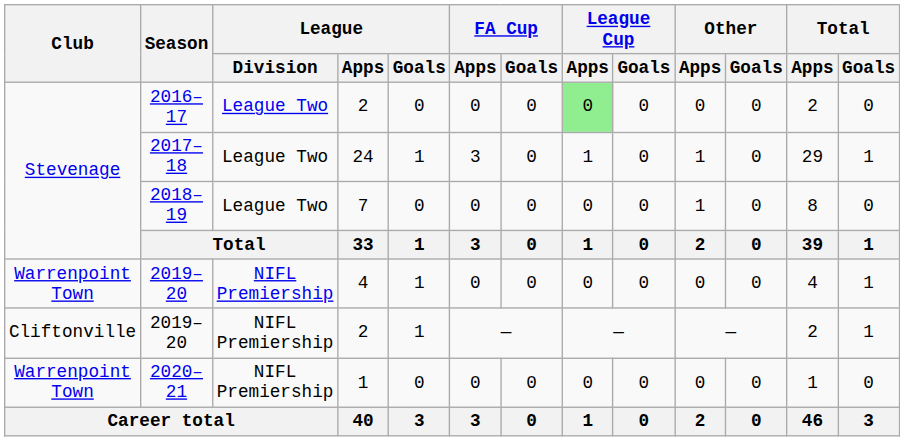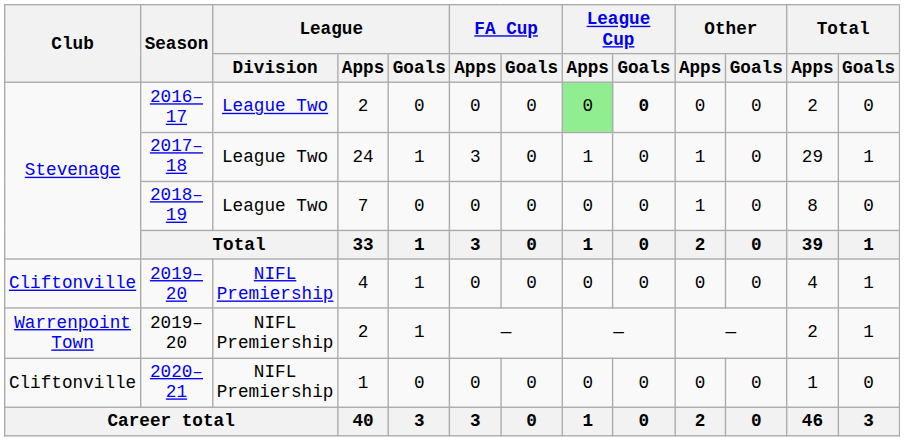2016–17 | League Cup / Goals: normal -> bold
2019–20 / 4 | Club: Warrenpoint Town -> Cliftonville
2019–20 / 2 | Club: Cliftonville -> Warrenpoint Town
2020–21 | Club: Warrenpoint Town -> Cliftonville
